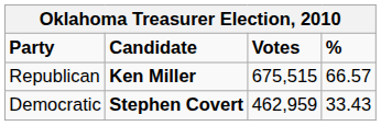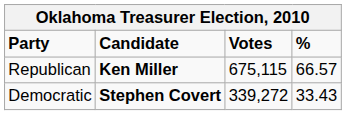Republican | Votes: 675,515 -> 675,115
Democratic | Votes: 462,959 -> 339,272
